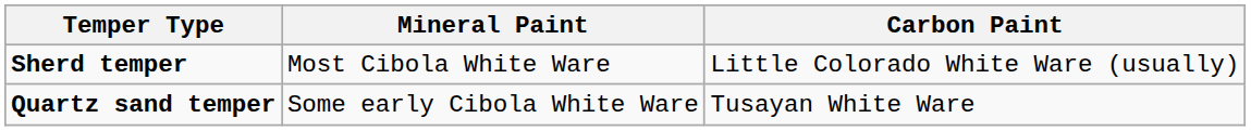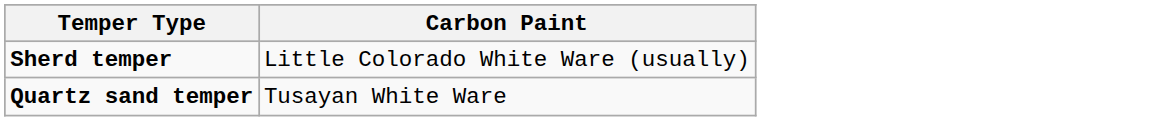- column: Mineral Paint | Most Cibola White Ware | Some early Cibola White Ware
